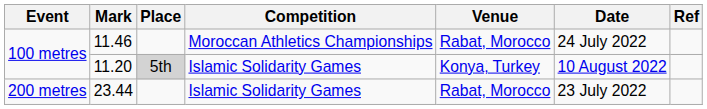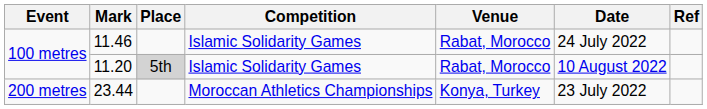11.46 | Competition: Moroccan Athletics Championships -> Islamic Solidarity Games
11.20 | Venue: Konya, Turkey -> Rabat, Morocco
23.44 | Competition: Islamic Solidarity Games -> Moroccan Athletics Championships
23.44 | Venue: Rabat, Morocco -> Konya, Turkey
